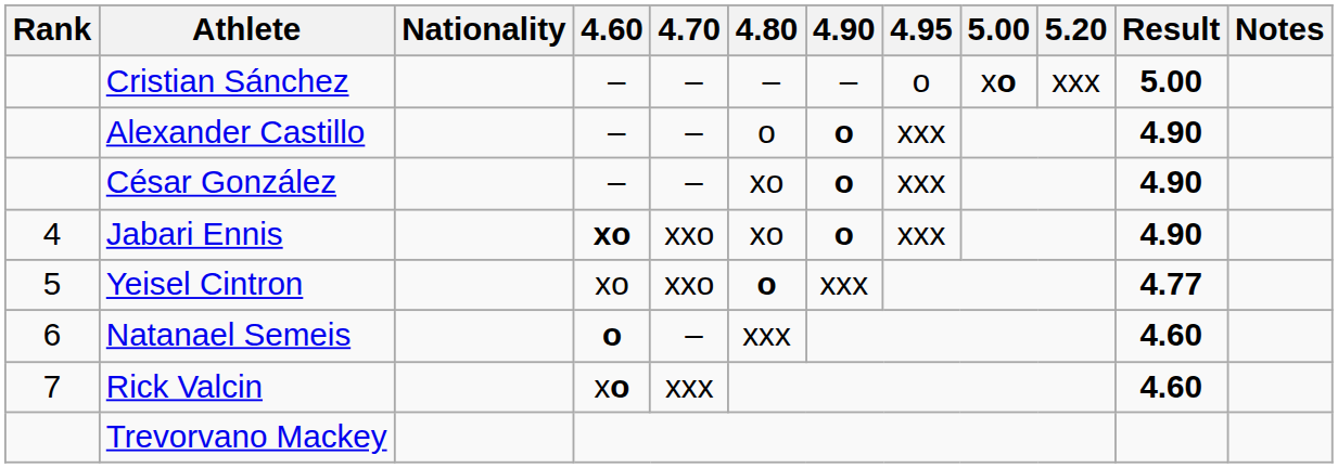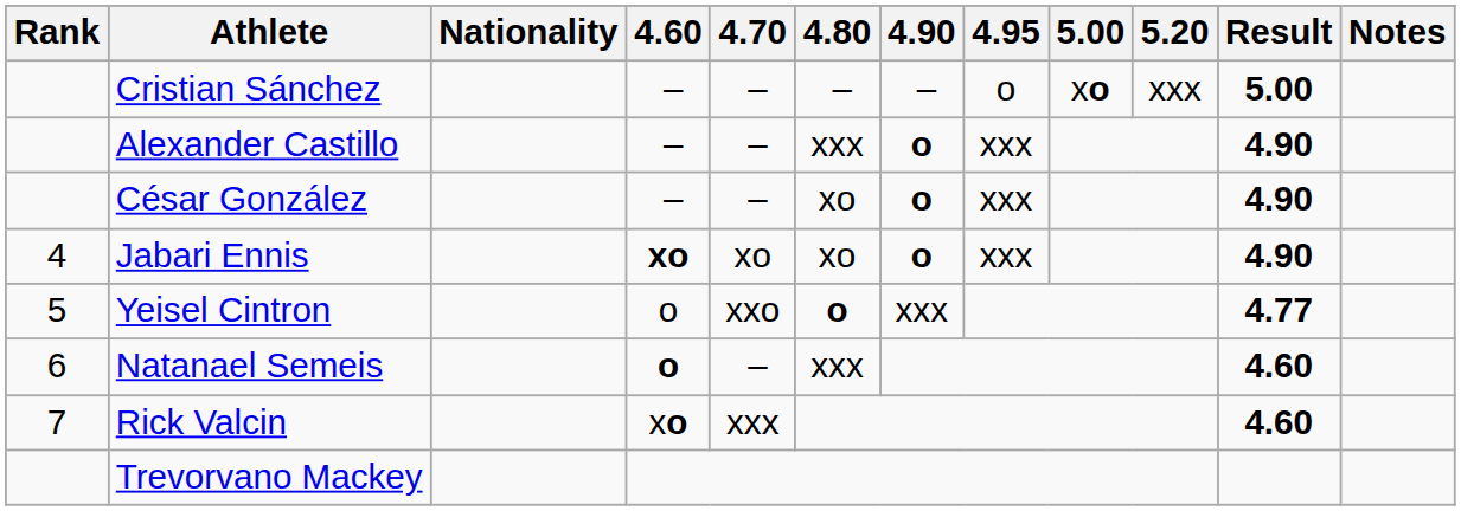Alexander Castillo | 4.80: o -> xxx
Jabari Ennis | 4.70: xxo -> xo
Yeisel Cintron | 4.60: xo -> o
